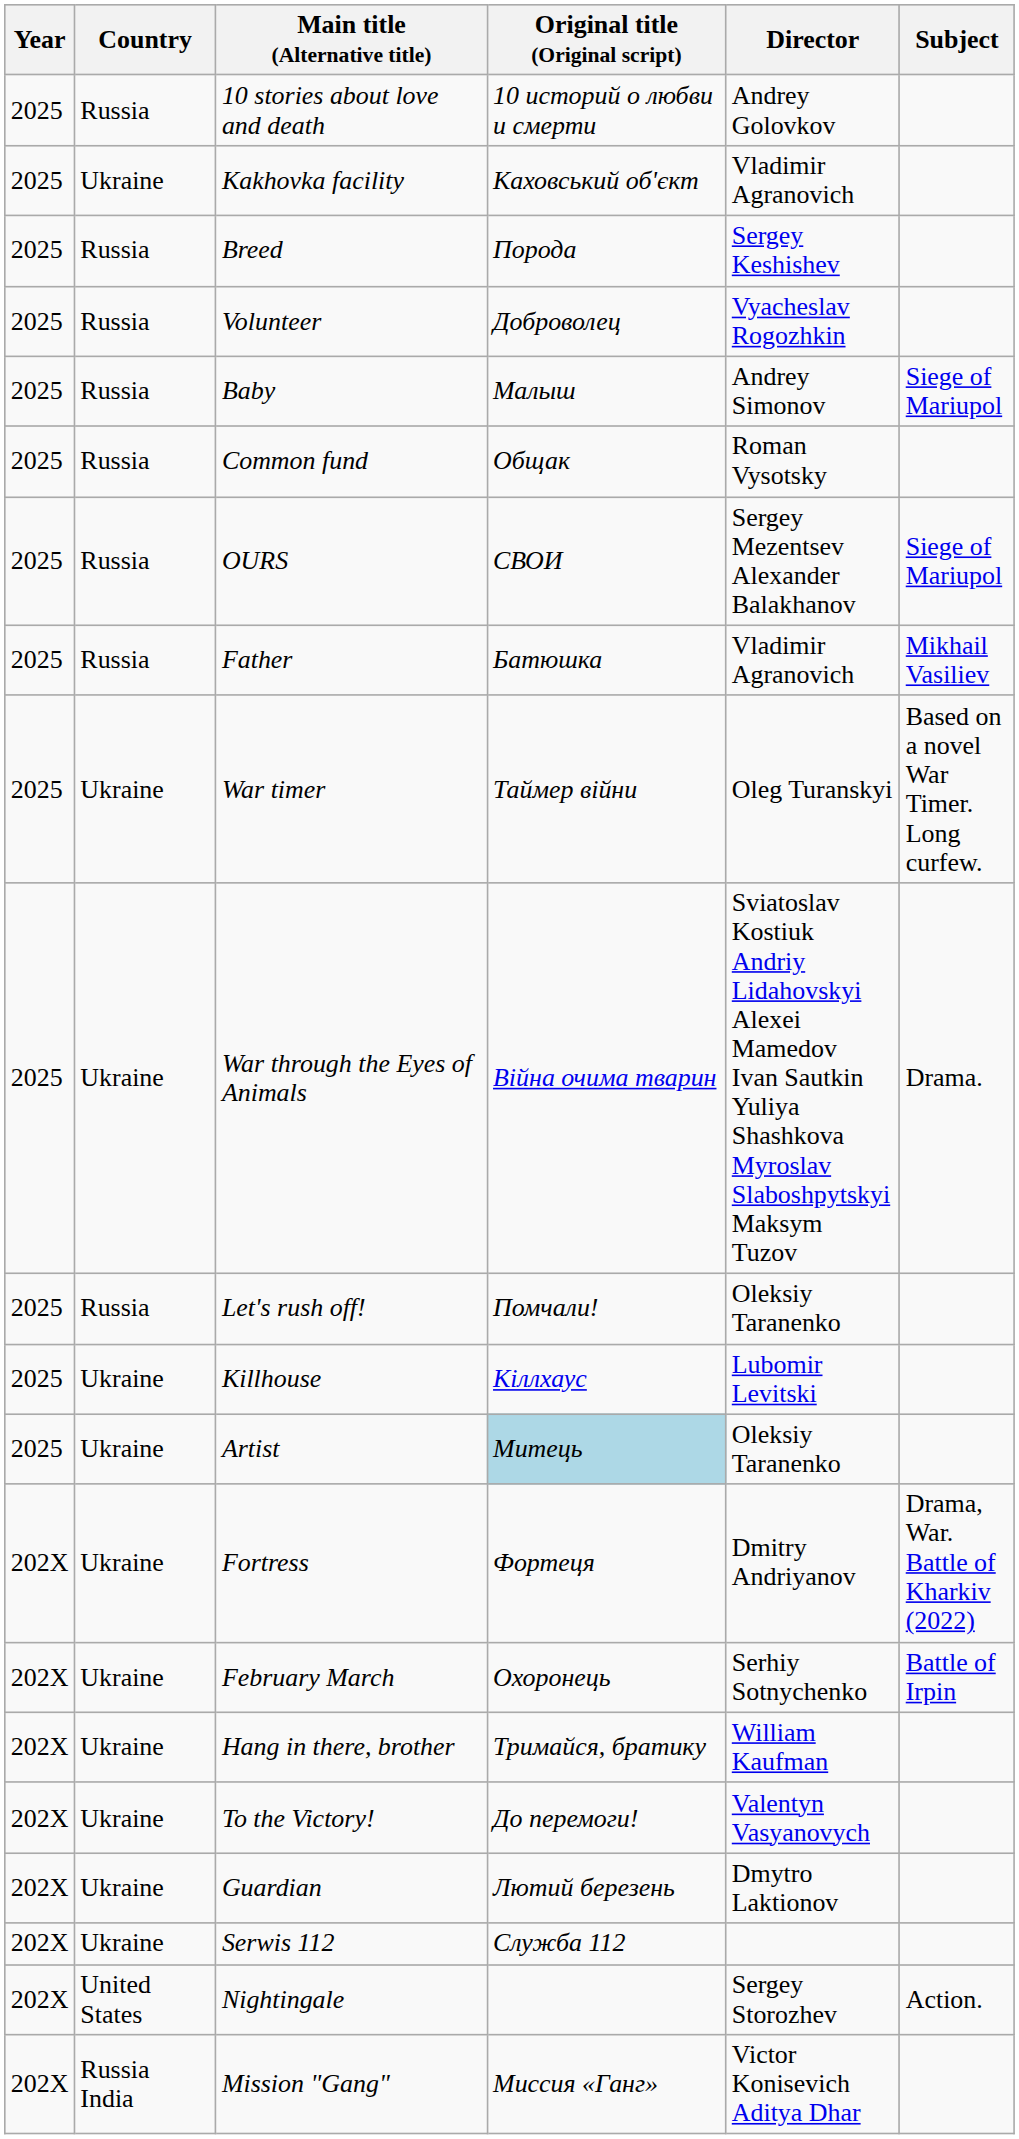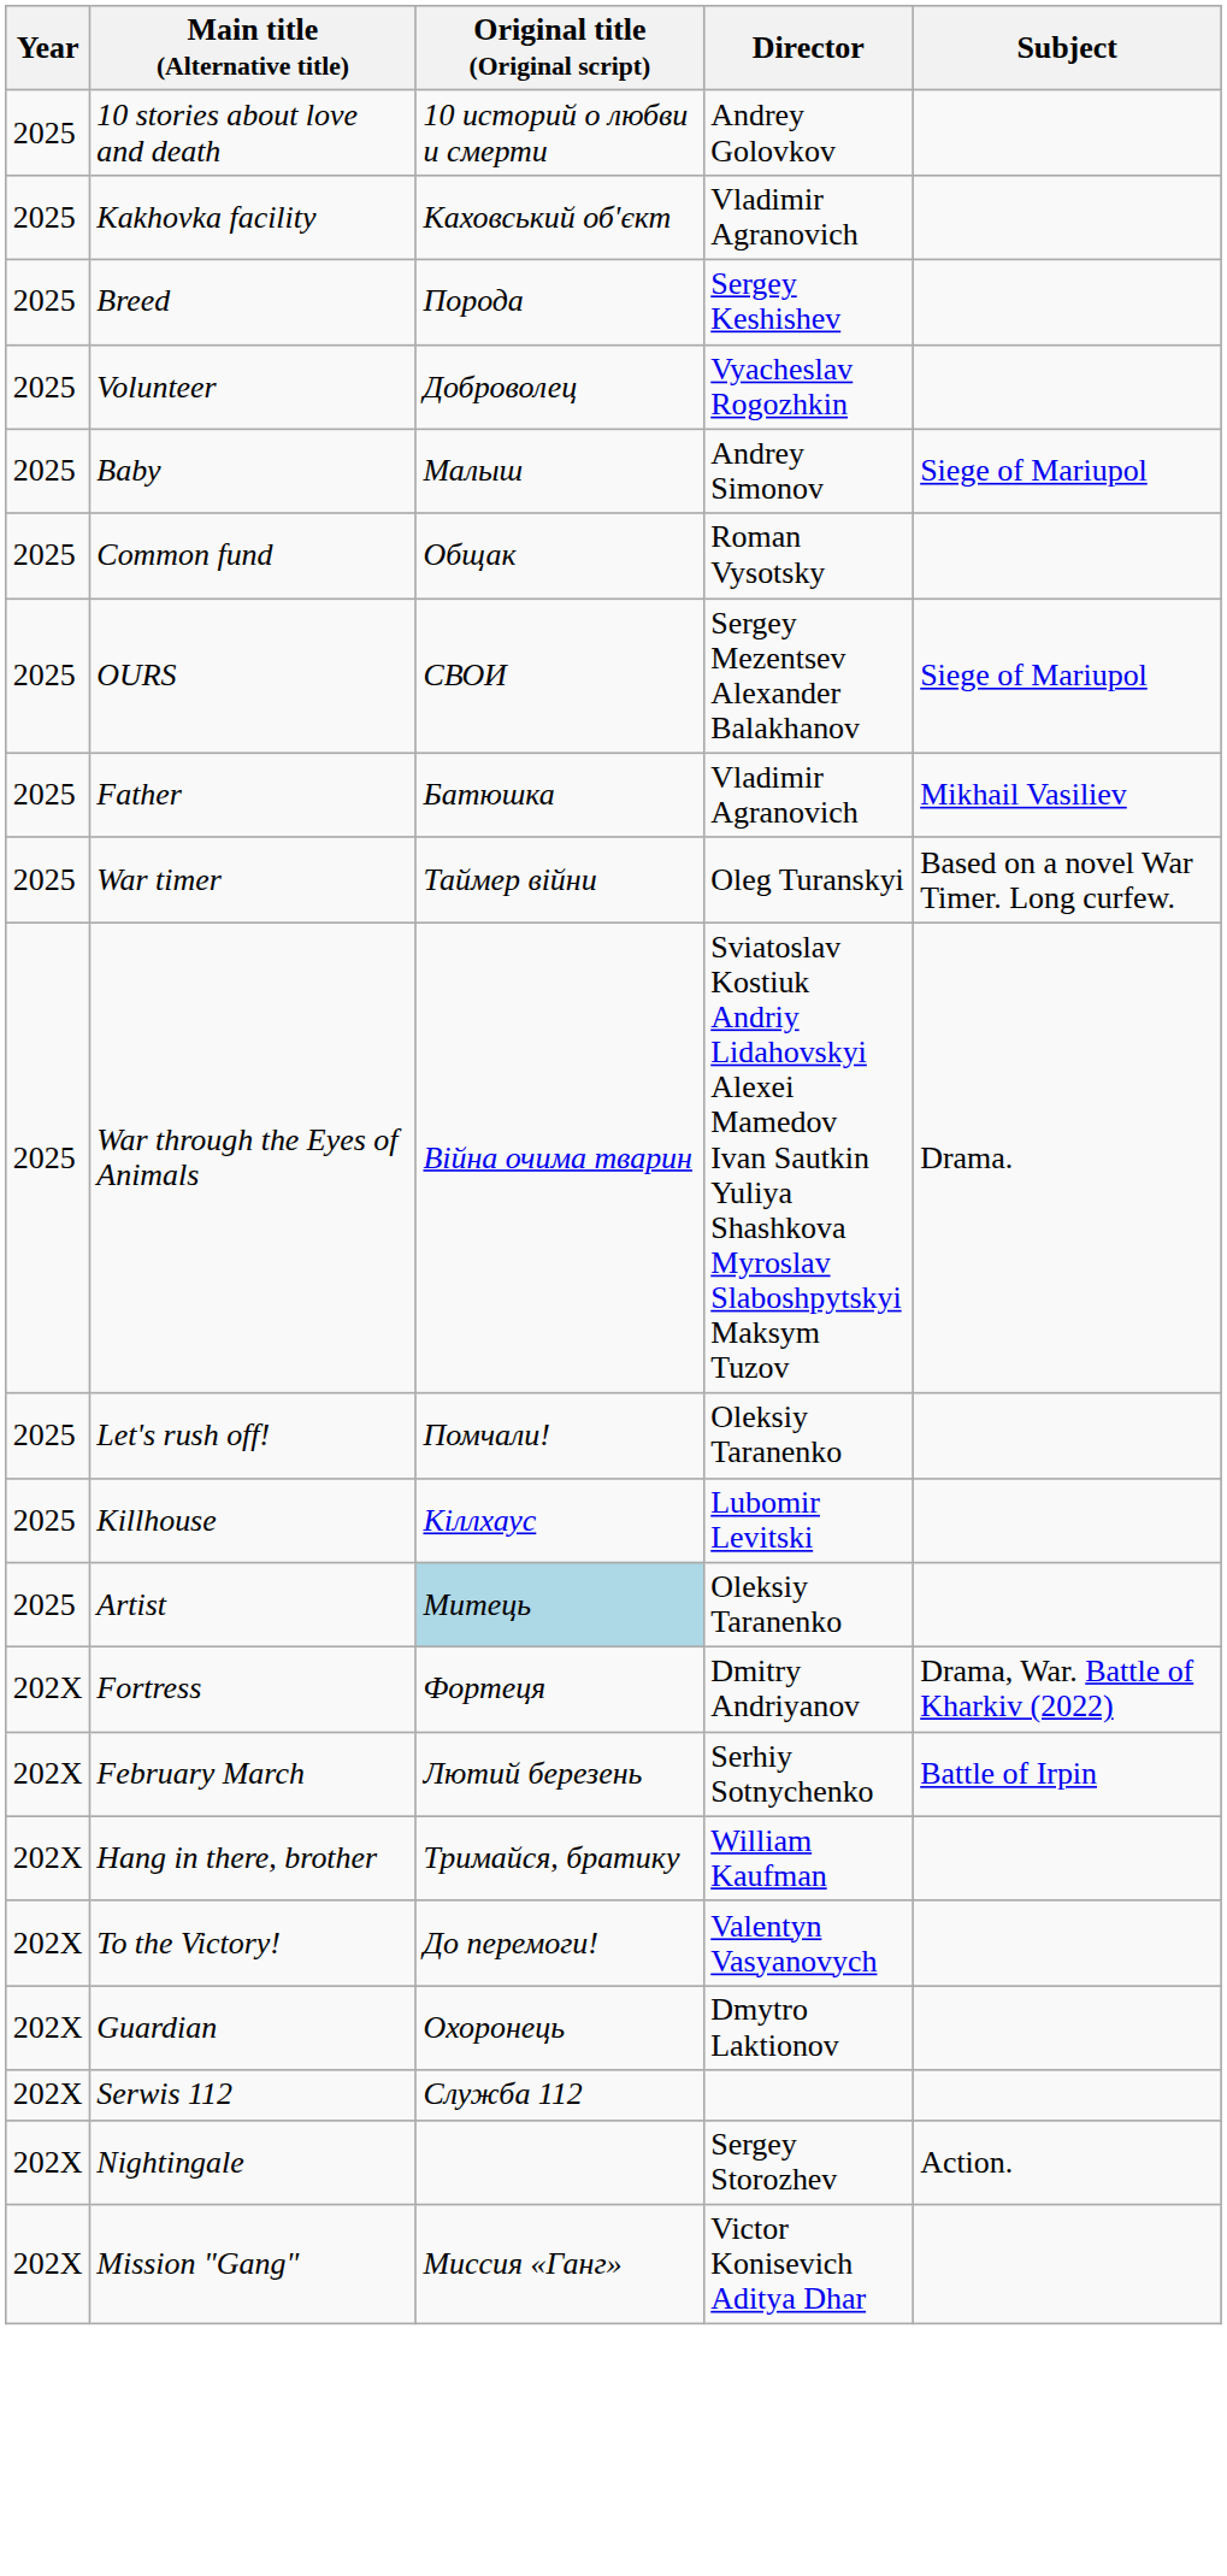- column: Country | Russia | Ukraine | Russia | Russia | Russia | Russia | Russia | Russia | Ukraine | Ukraine | Russia | Ukraine | Ukraine | Ukraine | Ukraine | Ukraine | Ukraine | Ukraine | Ukraine | United States | Russia India
February March | Original title (Original script): Охоронець -> Лютий березень
Guardian | Original title (Original script): Лютий березень -> Охоронець
